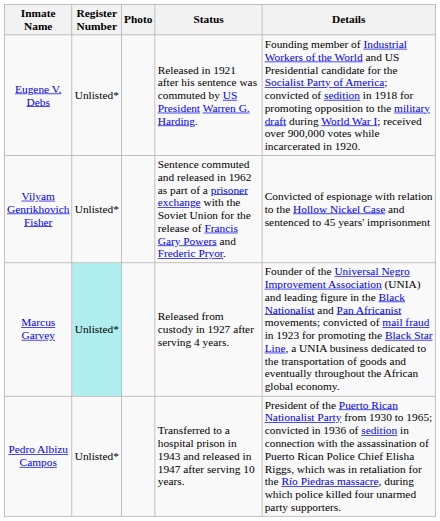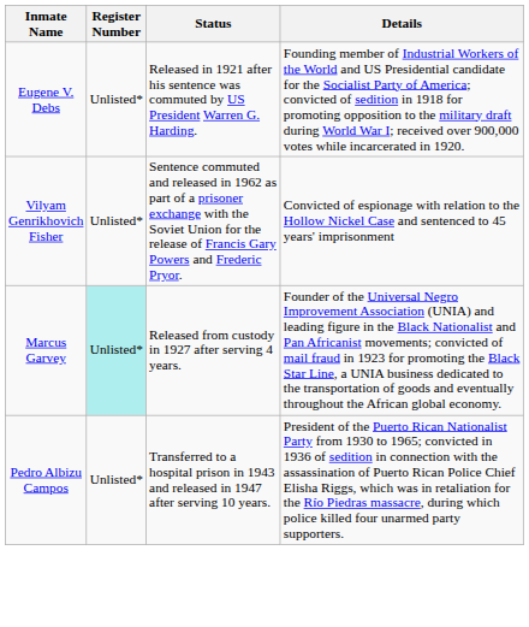- column: Photo
